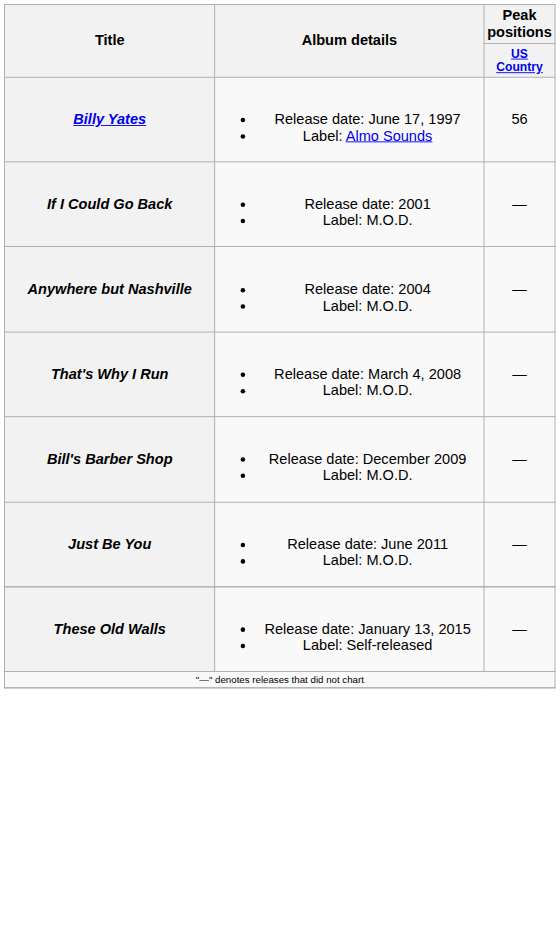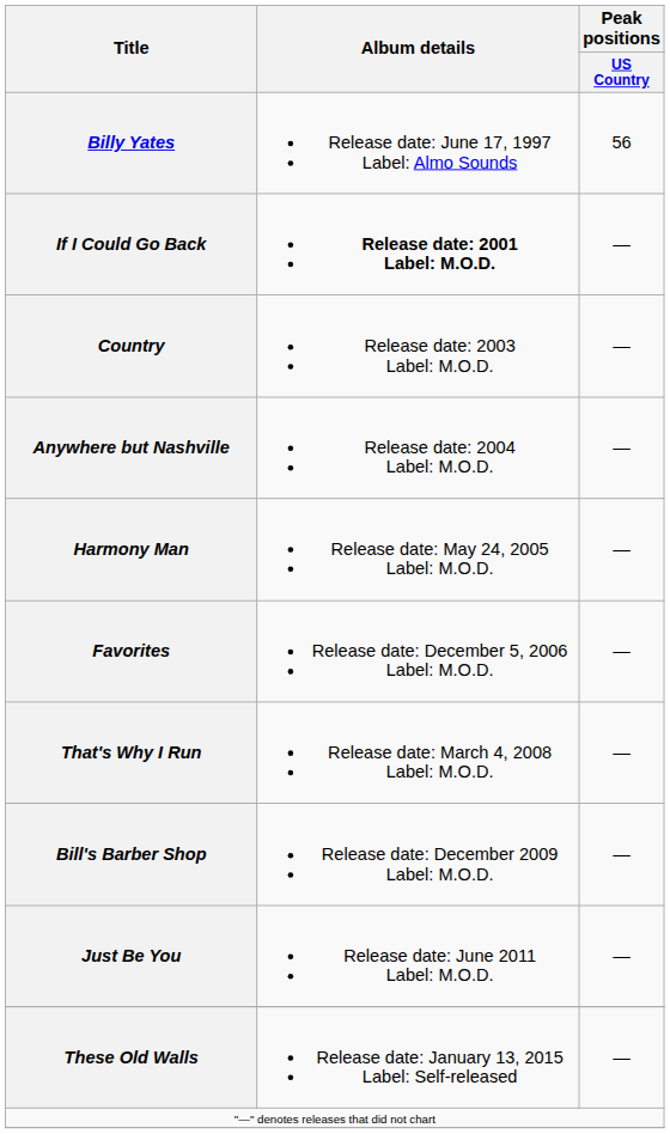If I Could Go Back | Album details: normal -> bold
+ row: Country | Release date: 2003 Label: M.O.D. | —
+ row: Harmony Man | Release date: May 24, 2005 Label: M.O.D. | —
+ row: Favorites | Release date: December 5, 2006 Label: M.O.D. | —
